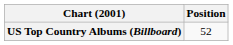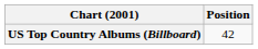US Top Country Albums (Billboard) | Position: 52 -> 42
